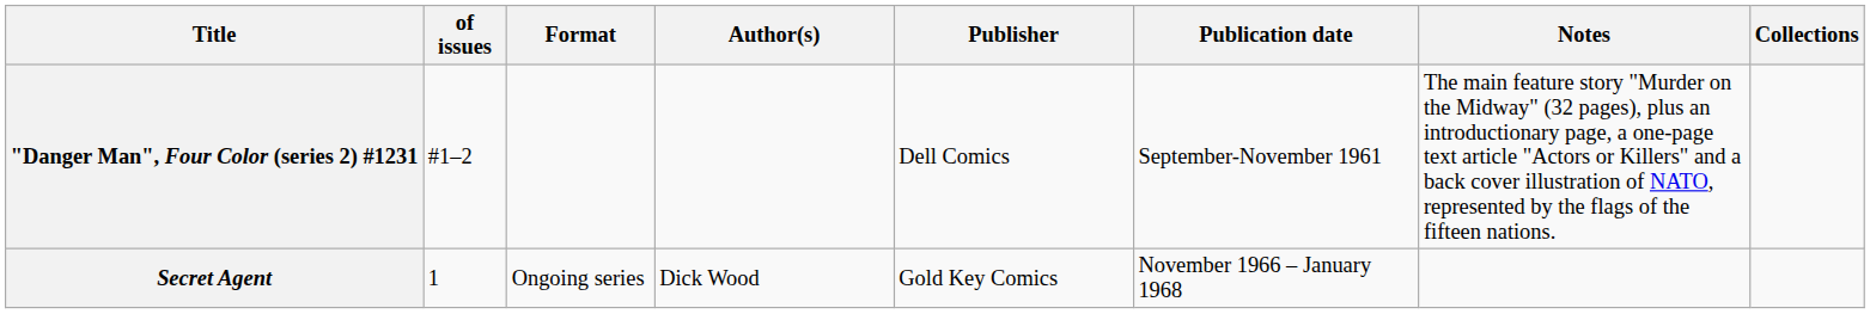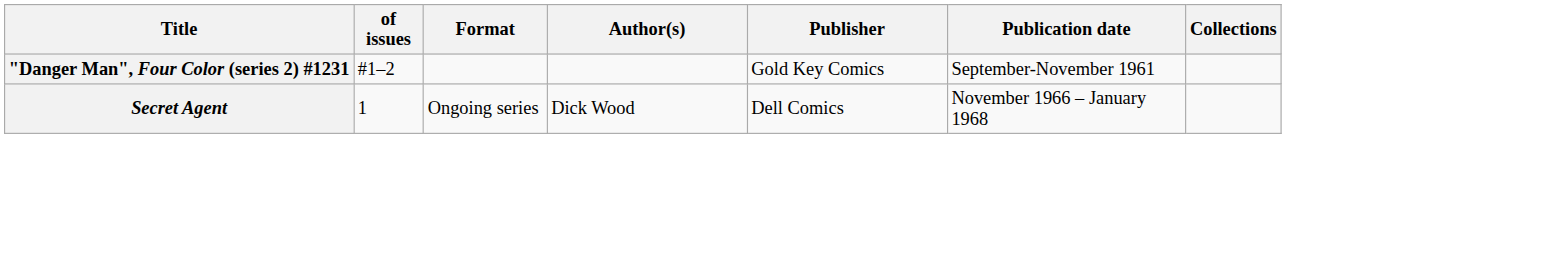- column: Notes | The main feature story "Murder on the Midway" (32 pages), plus an introductionary page, a one-page text article "Actors or Killers" and a back cover illustration of NATO, represented by the flags of the fifteen nations.
"Danger Man", Four Color (series 2) #1231 | Publisher: Dell Comics -> Gold Key Comics
Secret Agent | Publisher: Gold Key Comics -> Dell Comics
